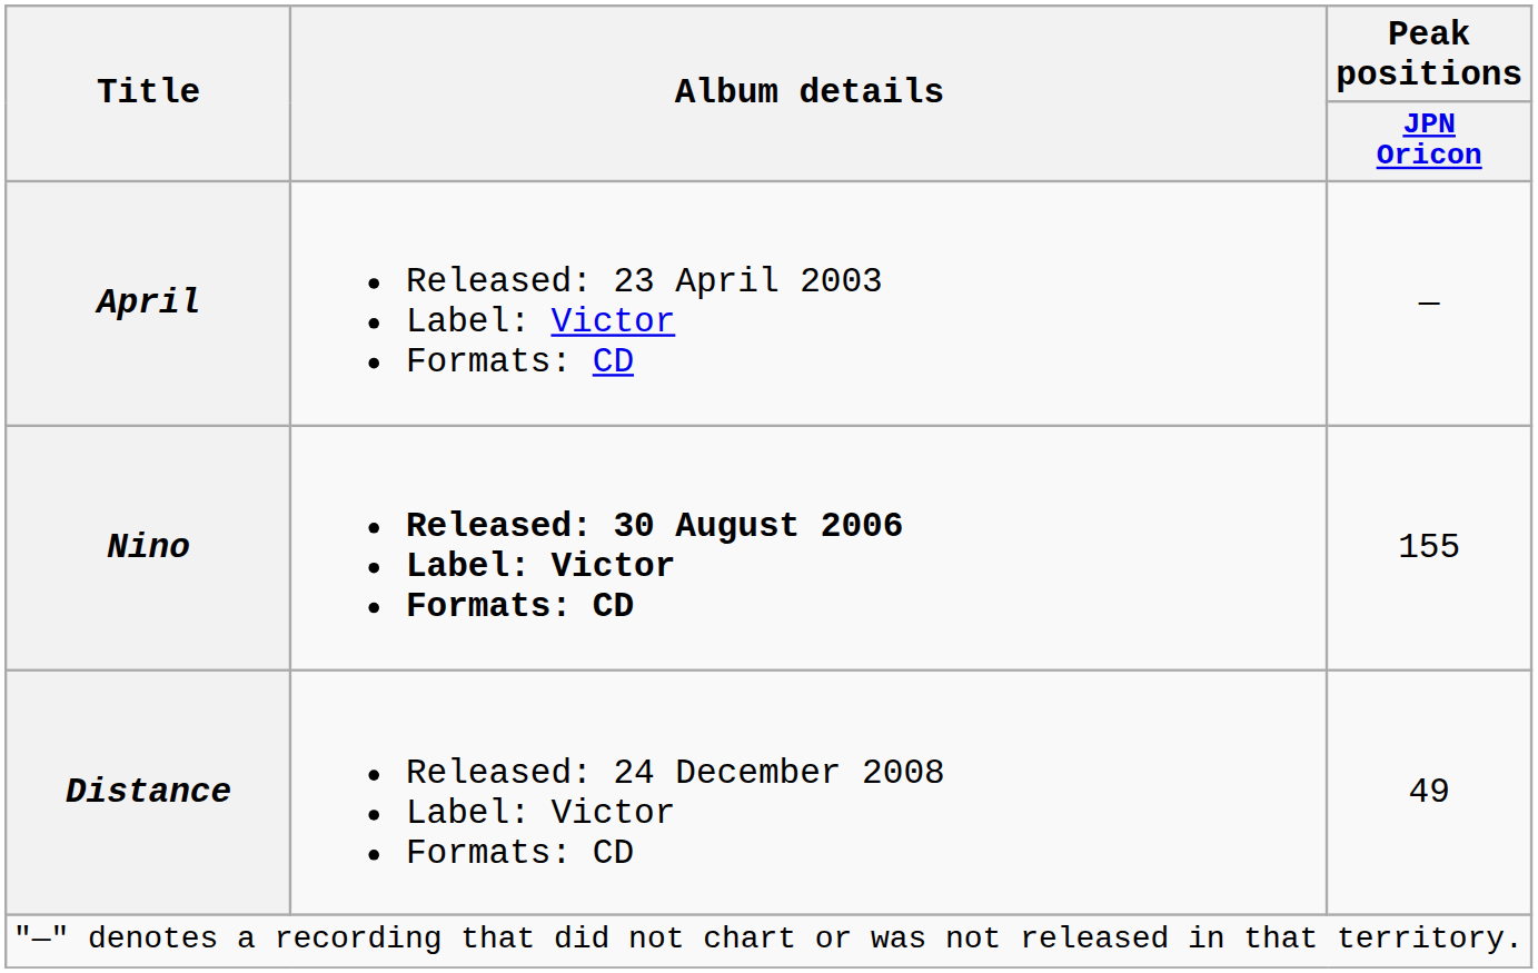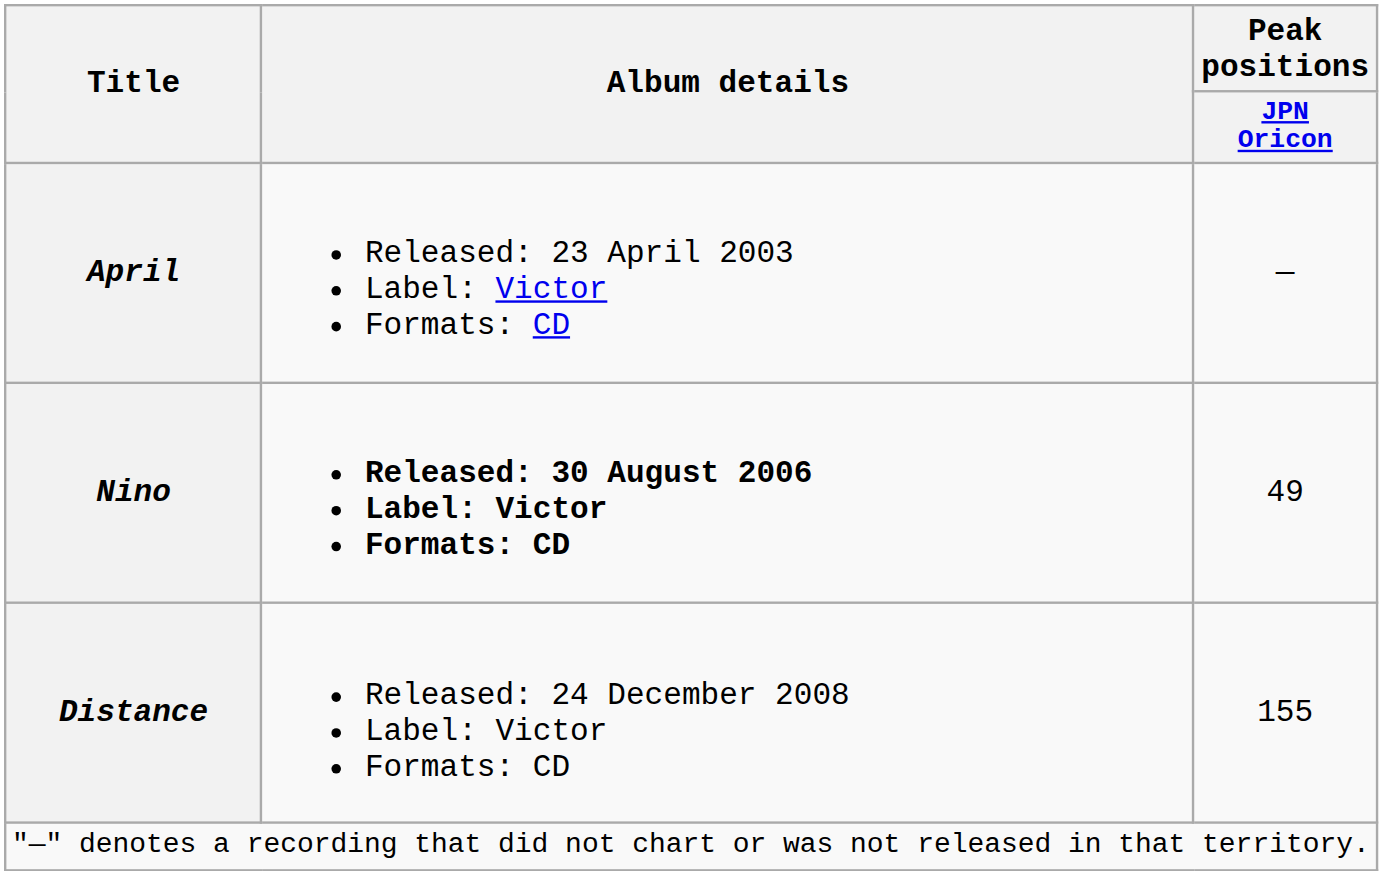Nino | Peak positions / JPN Oricon: 155 -> 49
Distance | Peak positions / JPN Oricon: 49 -> 155
